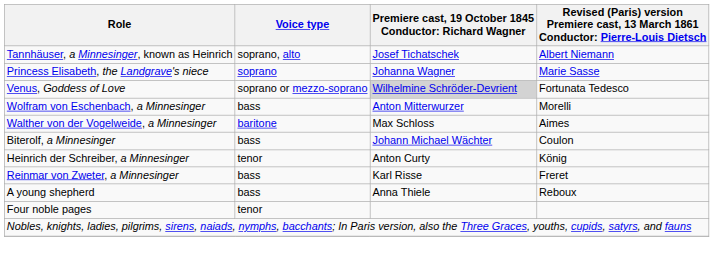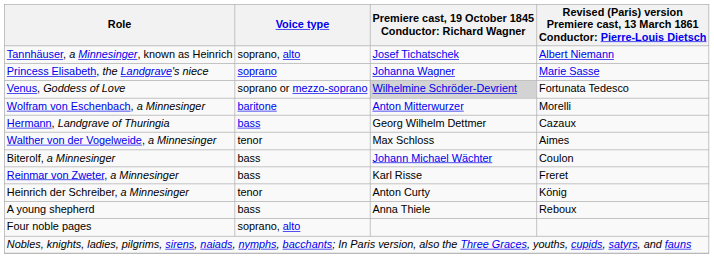Wolfram von Eschenbach, a Minnesinger | Voice type: bass -> baritone
+ row: Hermann, Landgrave of Thuringia | bass | Georg Wilhelm Dettmer | Cazaux
Walther von der Vogelweide, a Minnesinger | Voice type: baritone -> tenor
rows swapped: Heinrich der Schreiber, a Minnesinger <-> Reinmar von Zweter, a Minnesinger
Four noble pages | Voice type: tenor -> soprano, alto
